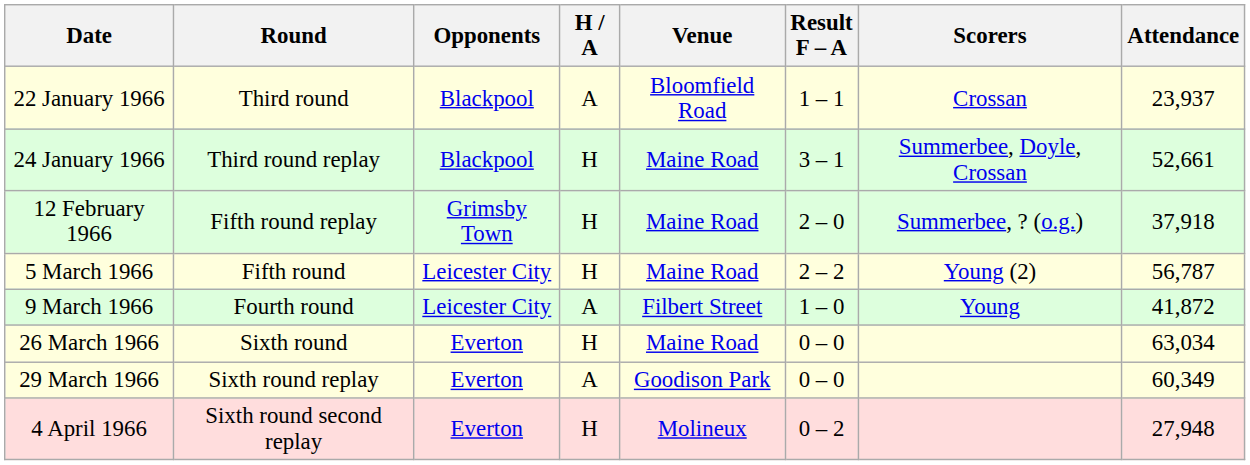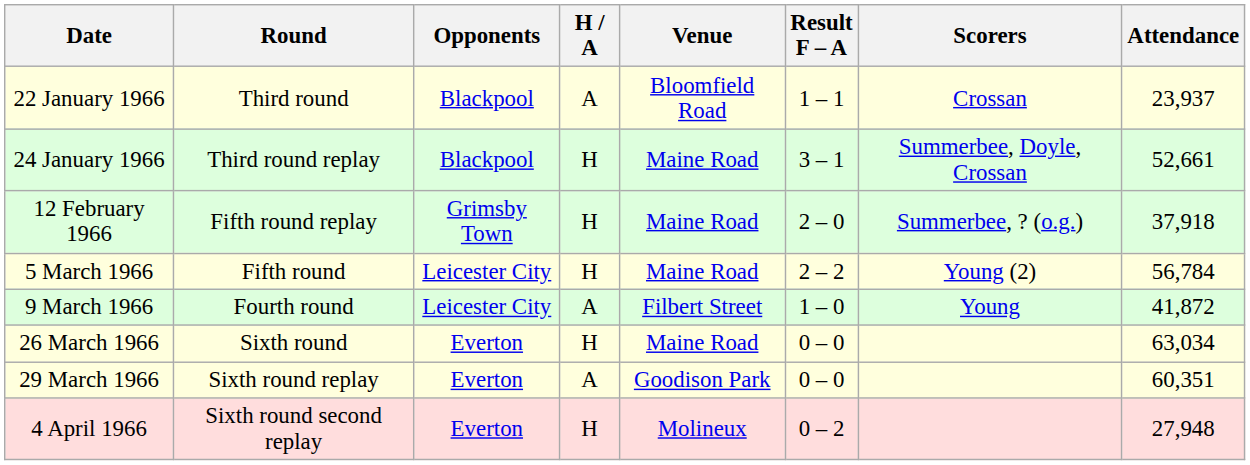5 March 1966 | Attendance: 56,787 -> 56,784
29 March 1966 | Attendance: 60,349 -> 60,351
